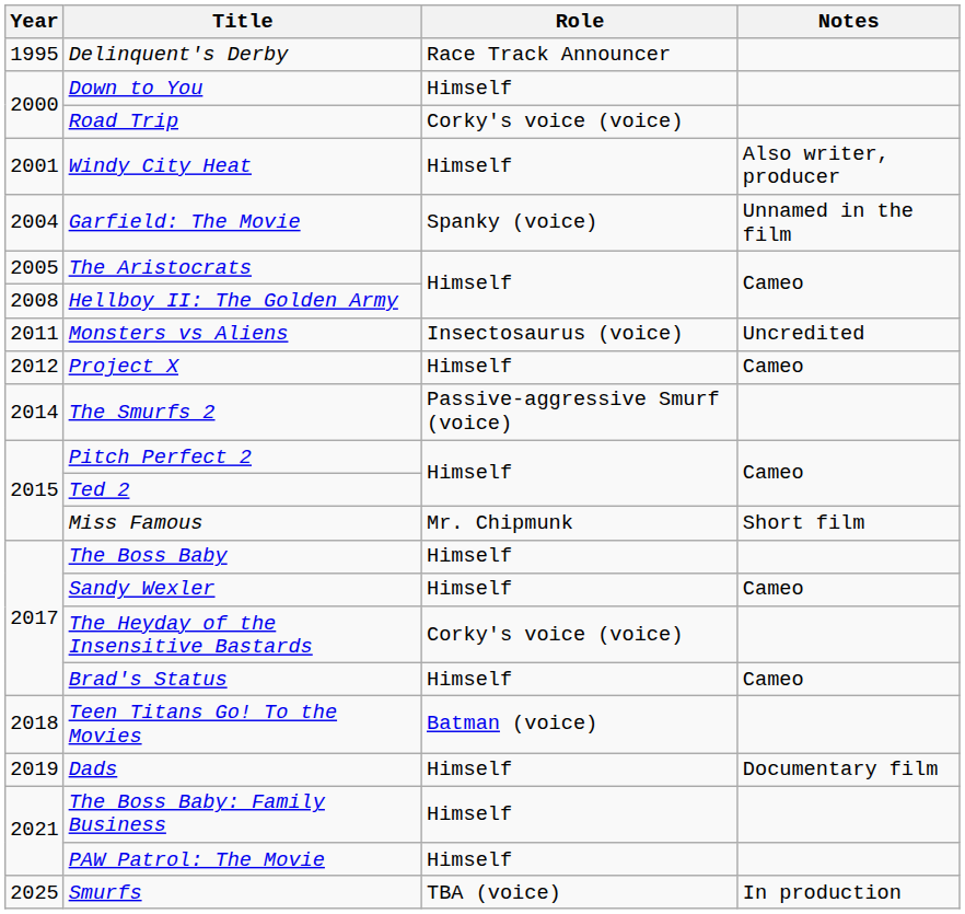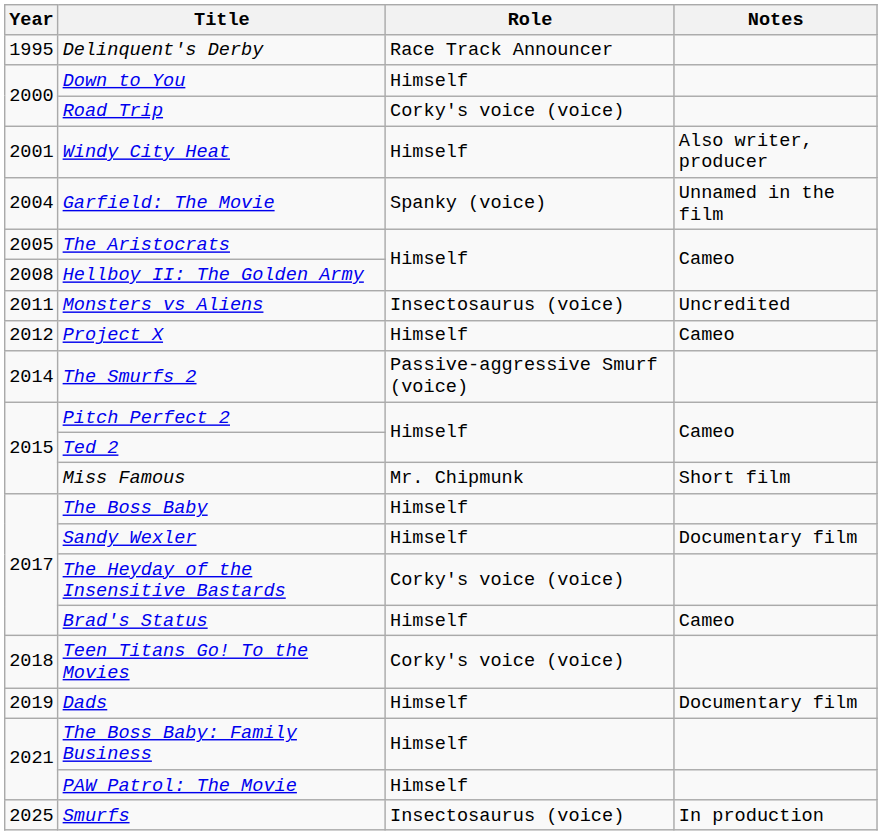Sandy Wexler | Notes: Cameo -> Documentary film
Teen Titans Go! To the Movies | Role: Batman (voice) -> Corky's voice (voice)
Smurfs | Role: TBA (voice) -> Insectosaurus (voice)
